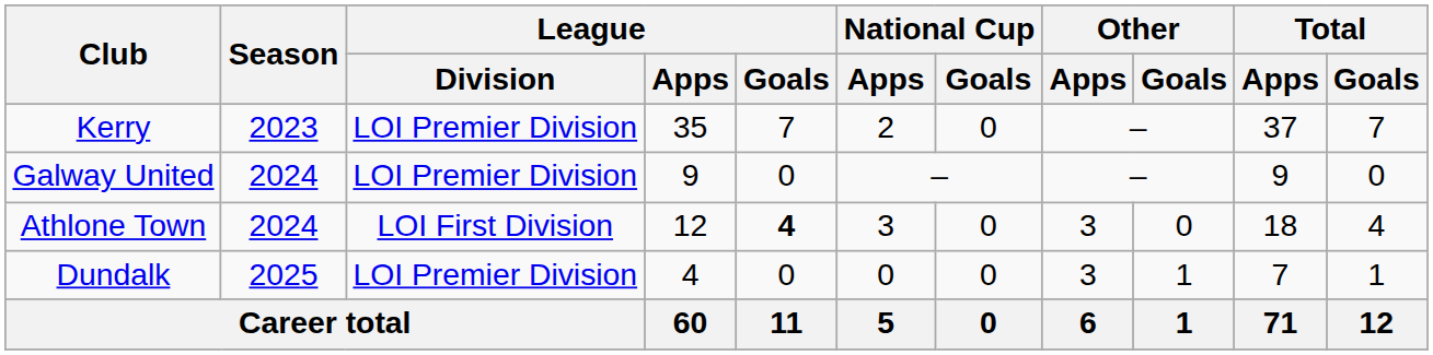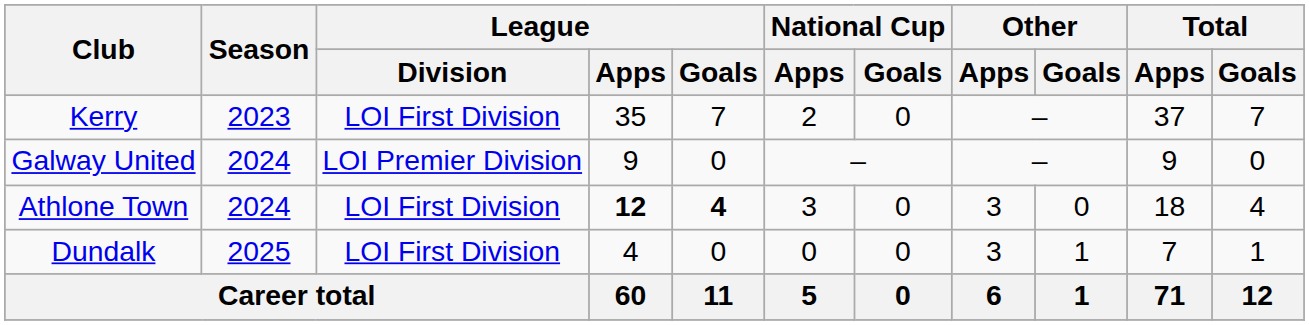Kerry | League / Division: LOI Premier Division -> LOI First Division
Athlone Town | League / Apps: normal -> bold
Dundalk | League / Division: LOI Premier Division -> LOI First Division
